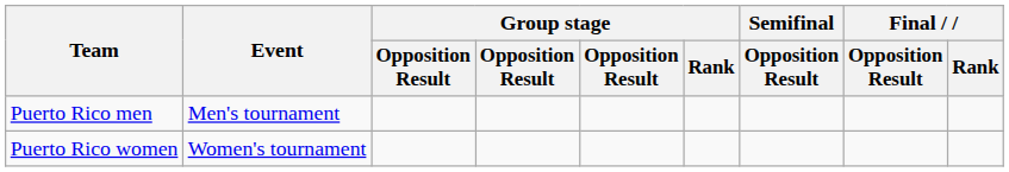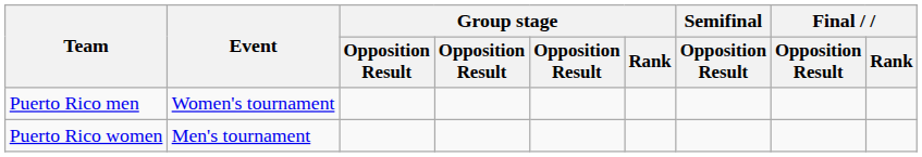Puerto Rico men | Event: Men's tournament -> Women's tournament
Puerto Rico women | Event: Women's tournament -> Men's tournament
